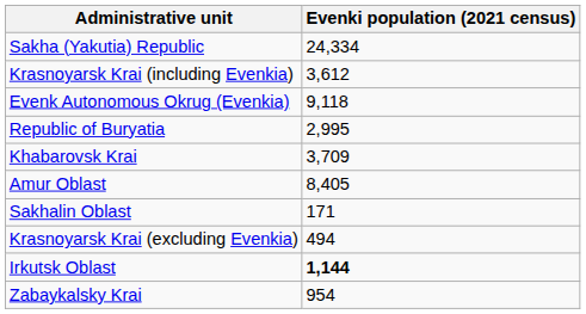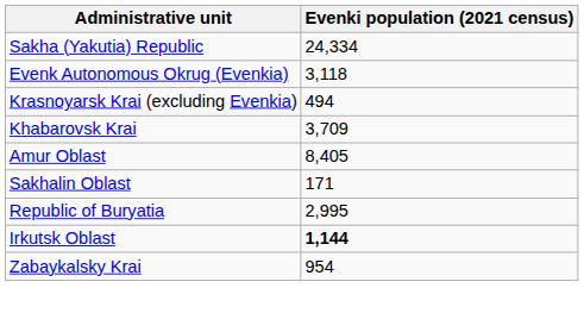- row: Krasnoyarsk Krai (including Evenkia) | 3,612
Evenk Autonomous Okrug (Evenkia) | Evenki population (2021 census): 9,118 -> 3,118
rows swapped: Krasnoyarsk Krai (excluding Evenkia) <-> Republic of Buryatia
